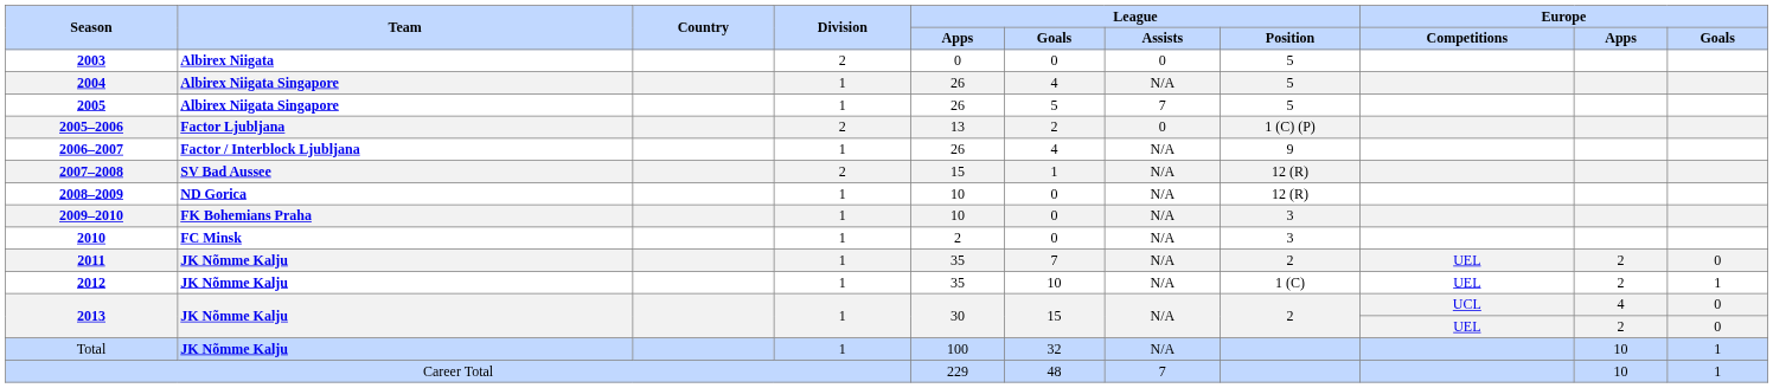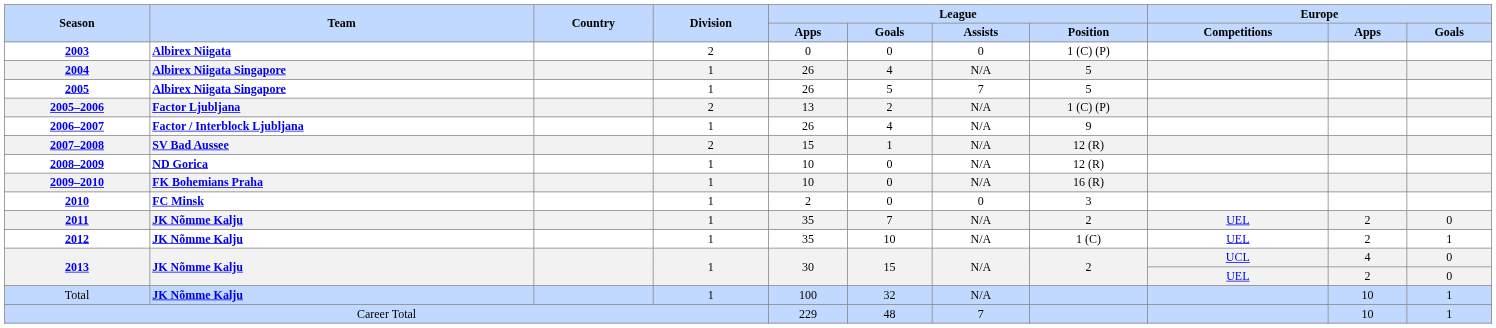2003 | League / Position: 5 -> 1 (C) (P)
2005–2006 | League / Assists: 0 -> N/A
2009–2010 | League / Position: 3 -> 16 (R)
2010 | League / Assists: N/A -> 0
